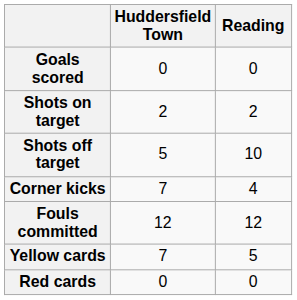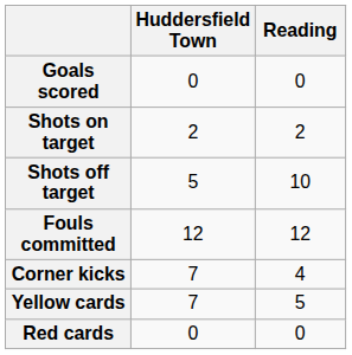rows swapped: Fouls committed <-> Corner kicks
